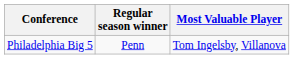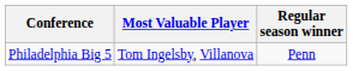columns swapped: Regular season winner <-> Most Valuable Player
